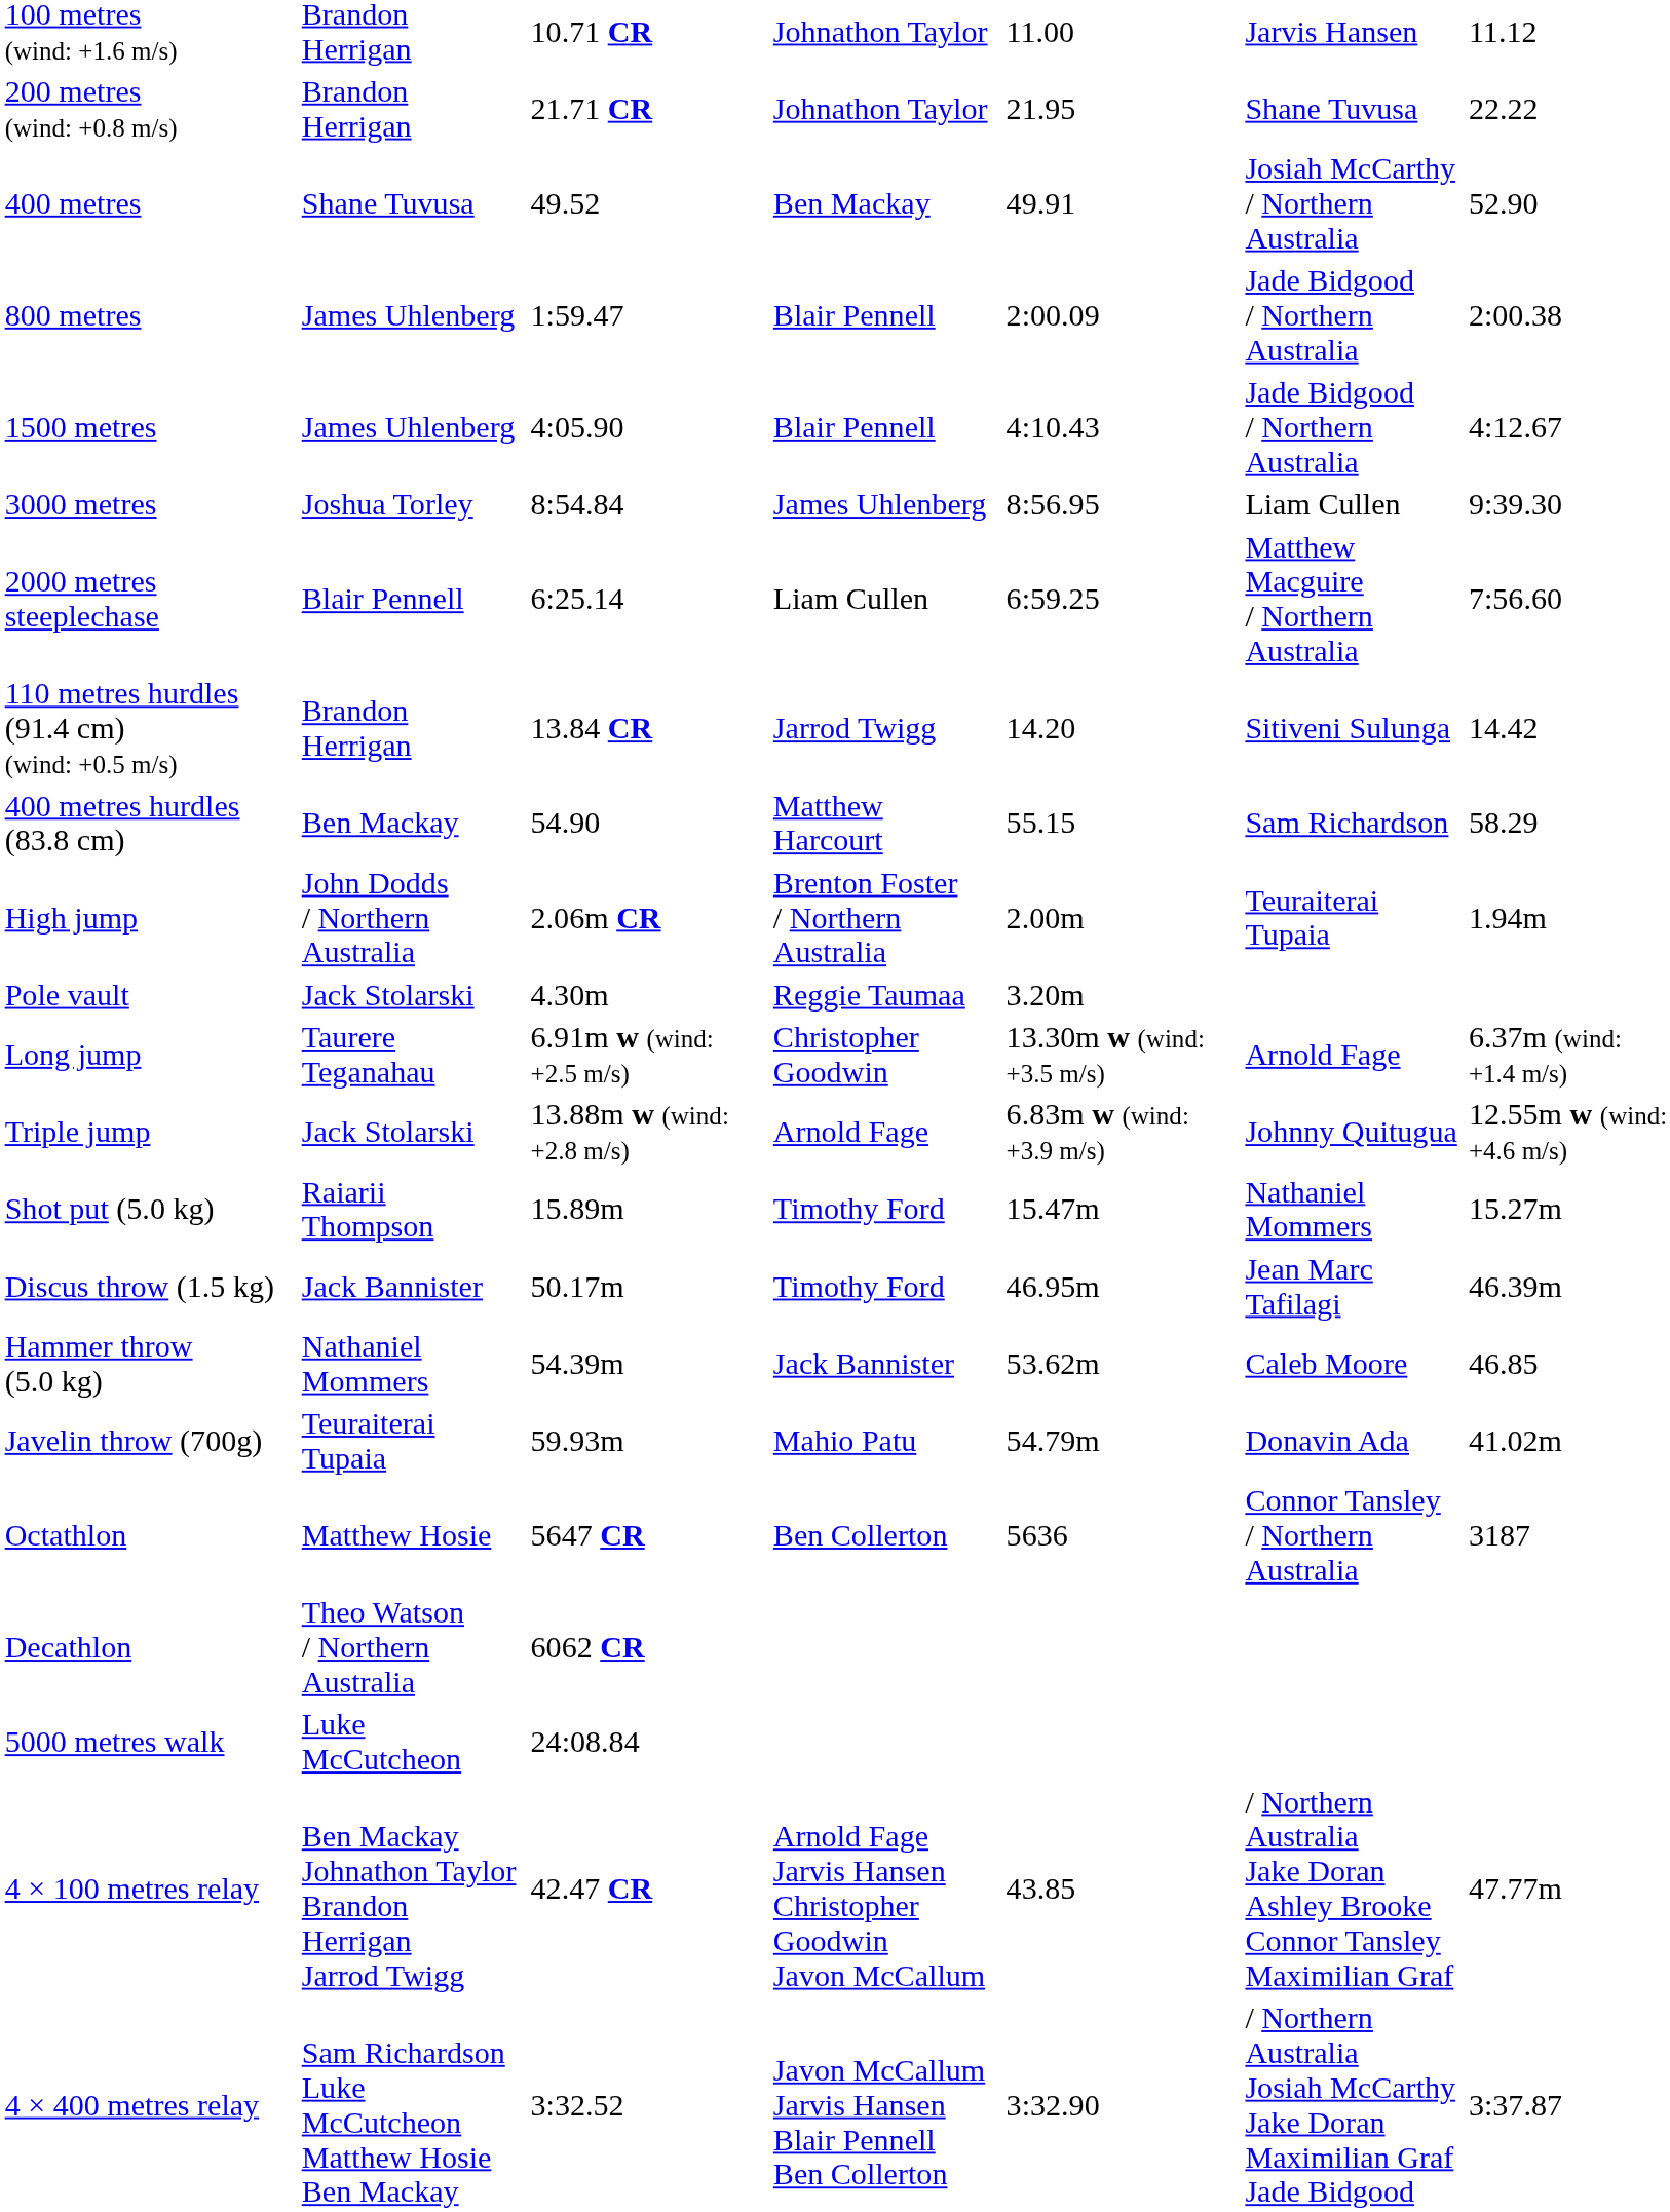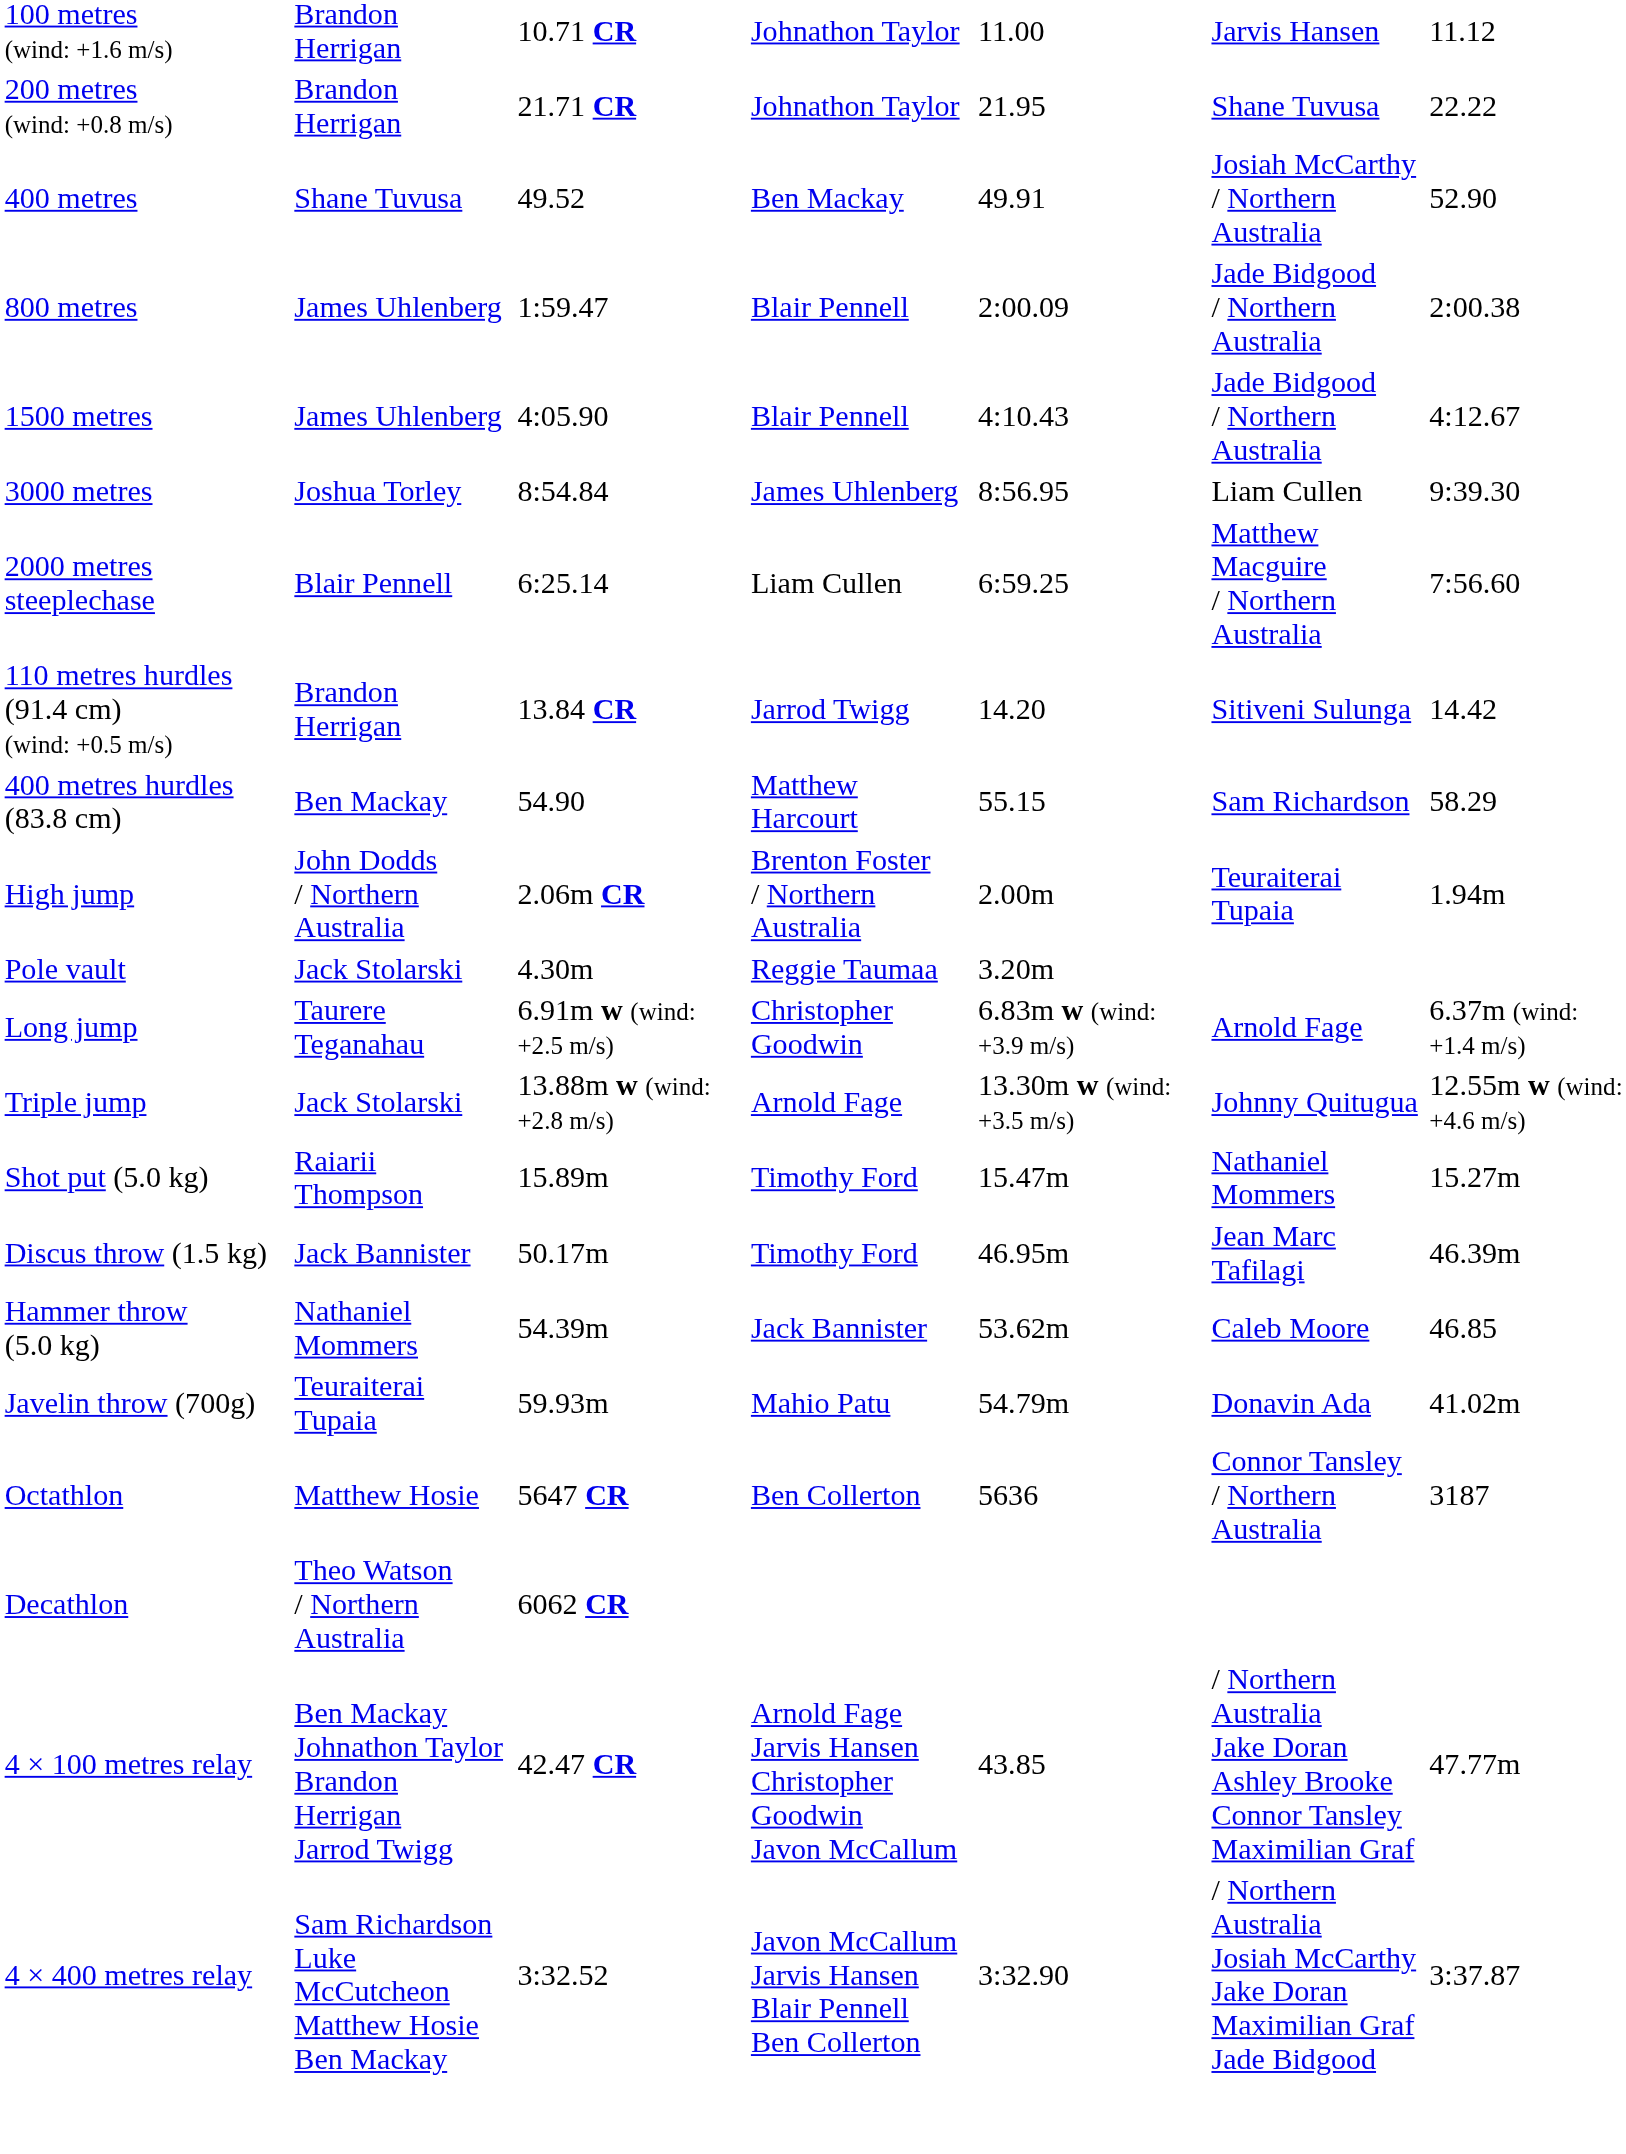Long jump | column 5: 13.30m w (wind: +3.5 m/s) -> 6.83m w (wind: +3.9 m/s)
Triple jump | column 5: 6.83m w (wind: +3.9 m/s) -> 13.30m w (wind: +3.5 m/s)
- row: 5000 metres walk | Luke McCutcheon | 24:08.84
